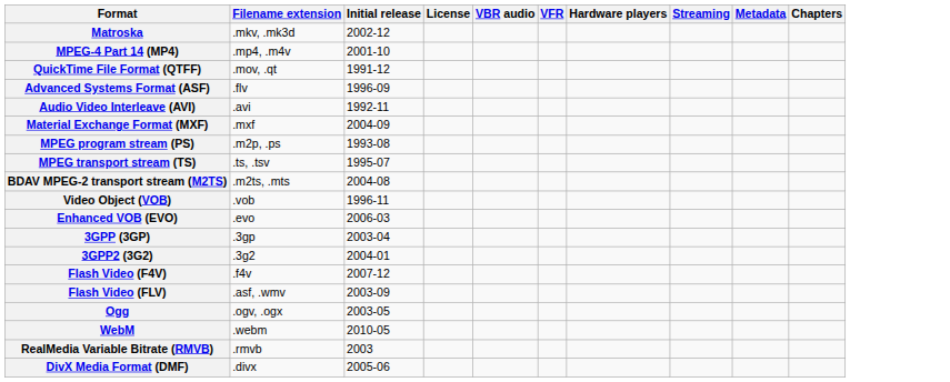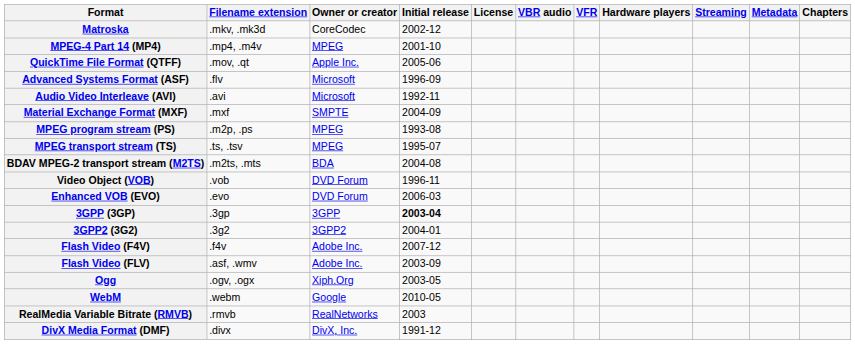+ column: Owner or creator | CoreCodec | MPEG | Apple Inc. | Microsoft | Microsoft | SMPTE | MPEG | MPEG | BDA | DVD Forum | DVD Forum | 3GPP | 3GPP2 | Adobe Inc. | Adobe Inc. | Xiph.Org | Google | RealNetworks | DivX, Inc.
QuickTime File Format (QTFF) | Initial release: 1991-12 -> 2005-06
3GPP (3GP) | Initial release: normal -> bold
DivX Media Format (DMF) | Initial release: 2005-06 -> 1991-12
